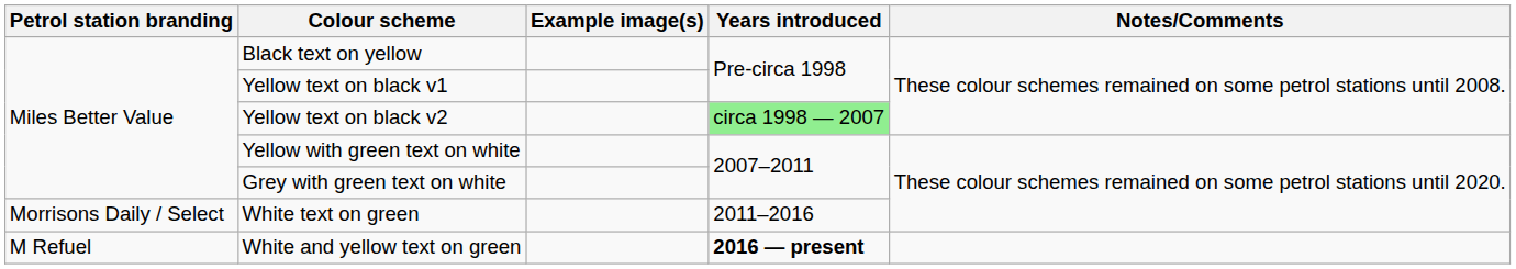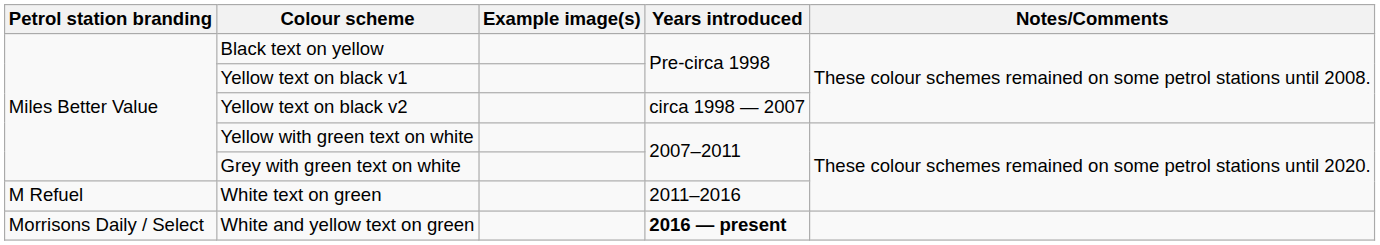Yellow text on black v2 | Years introduced: lightgreen background -> no background
White text on green | Petrol station branding: Morrisons Daily / Select -> M Refuel
White and yellow text on green | Petrol station branding: M Refuel -> Morrisons Daily / Select
